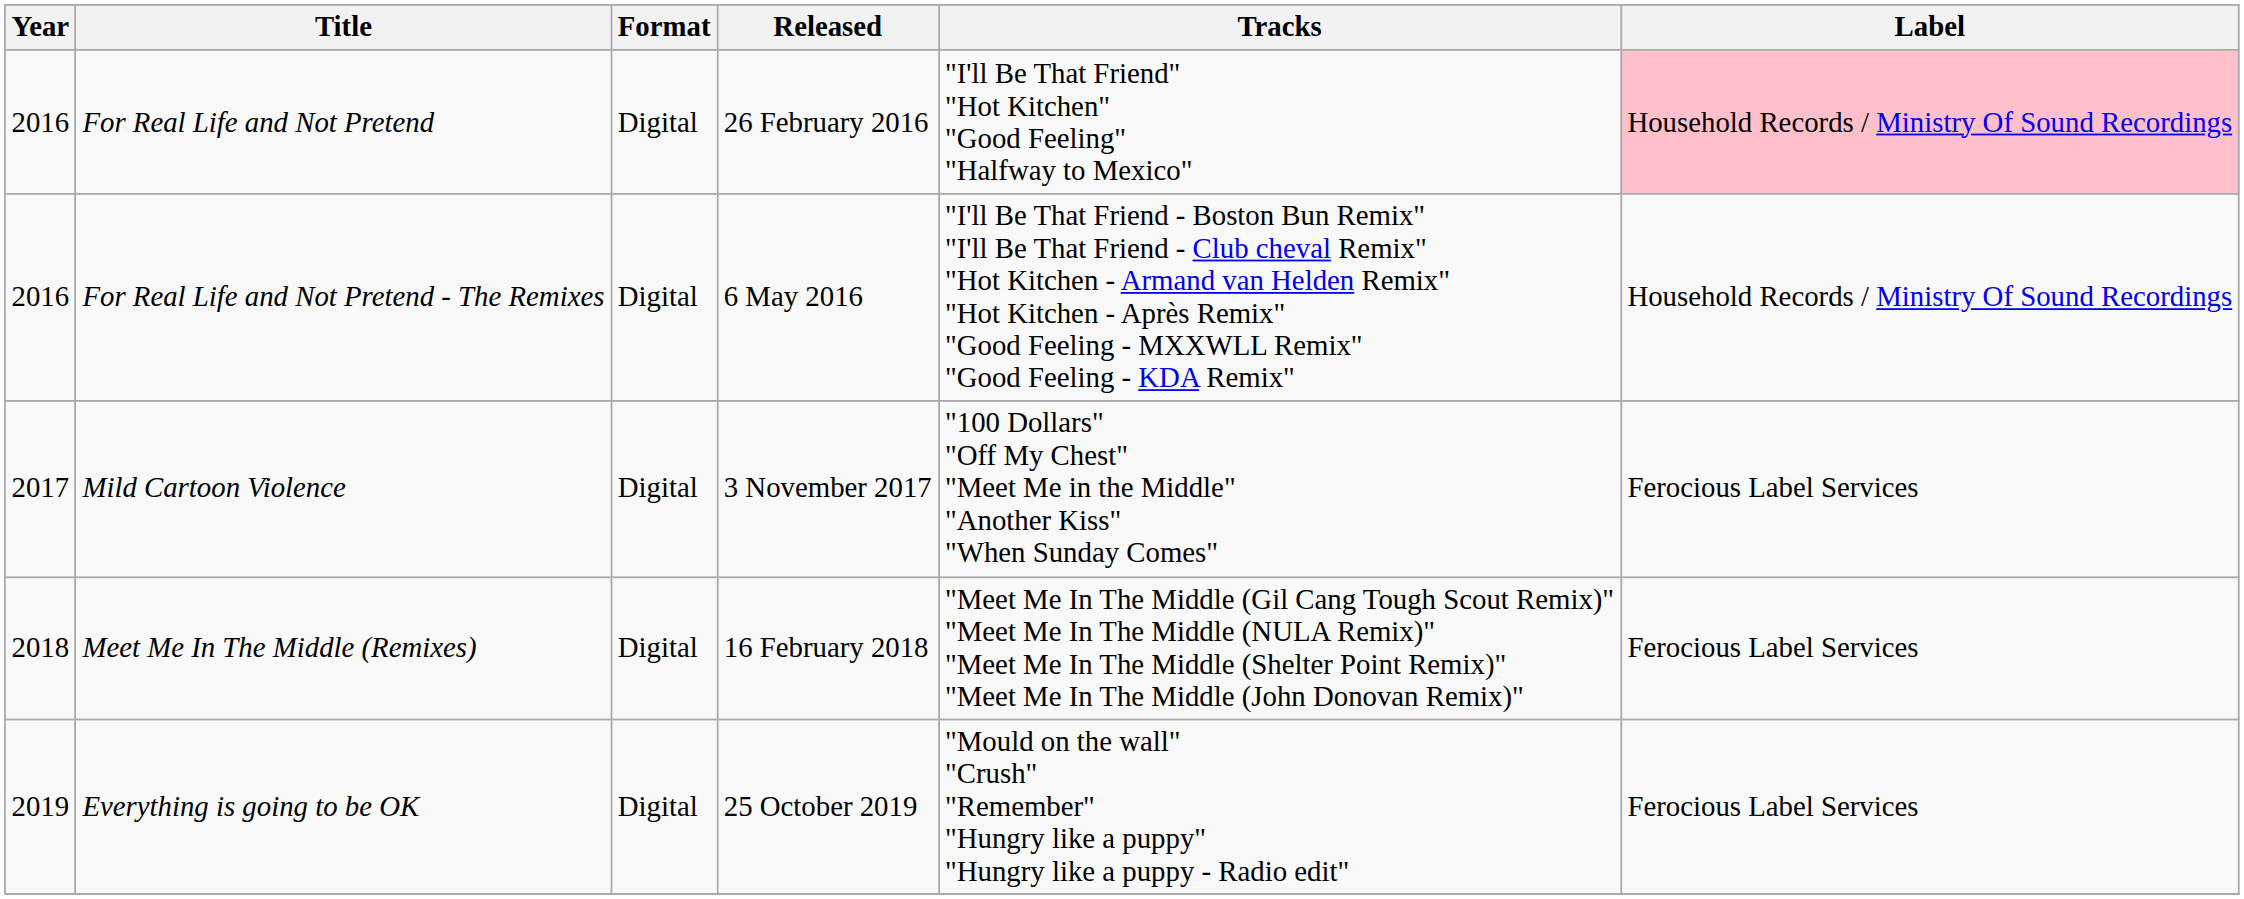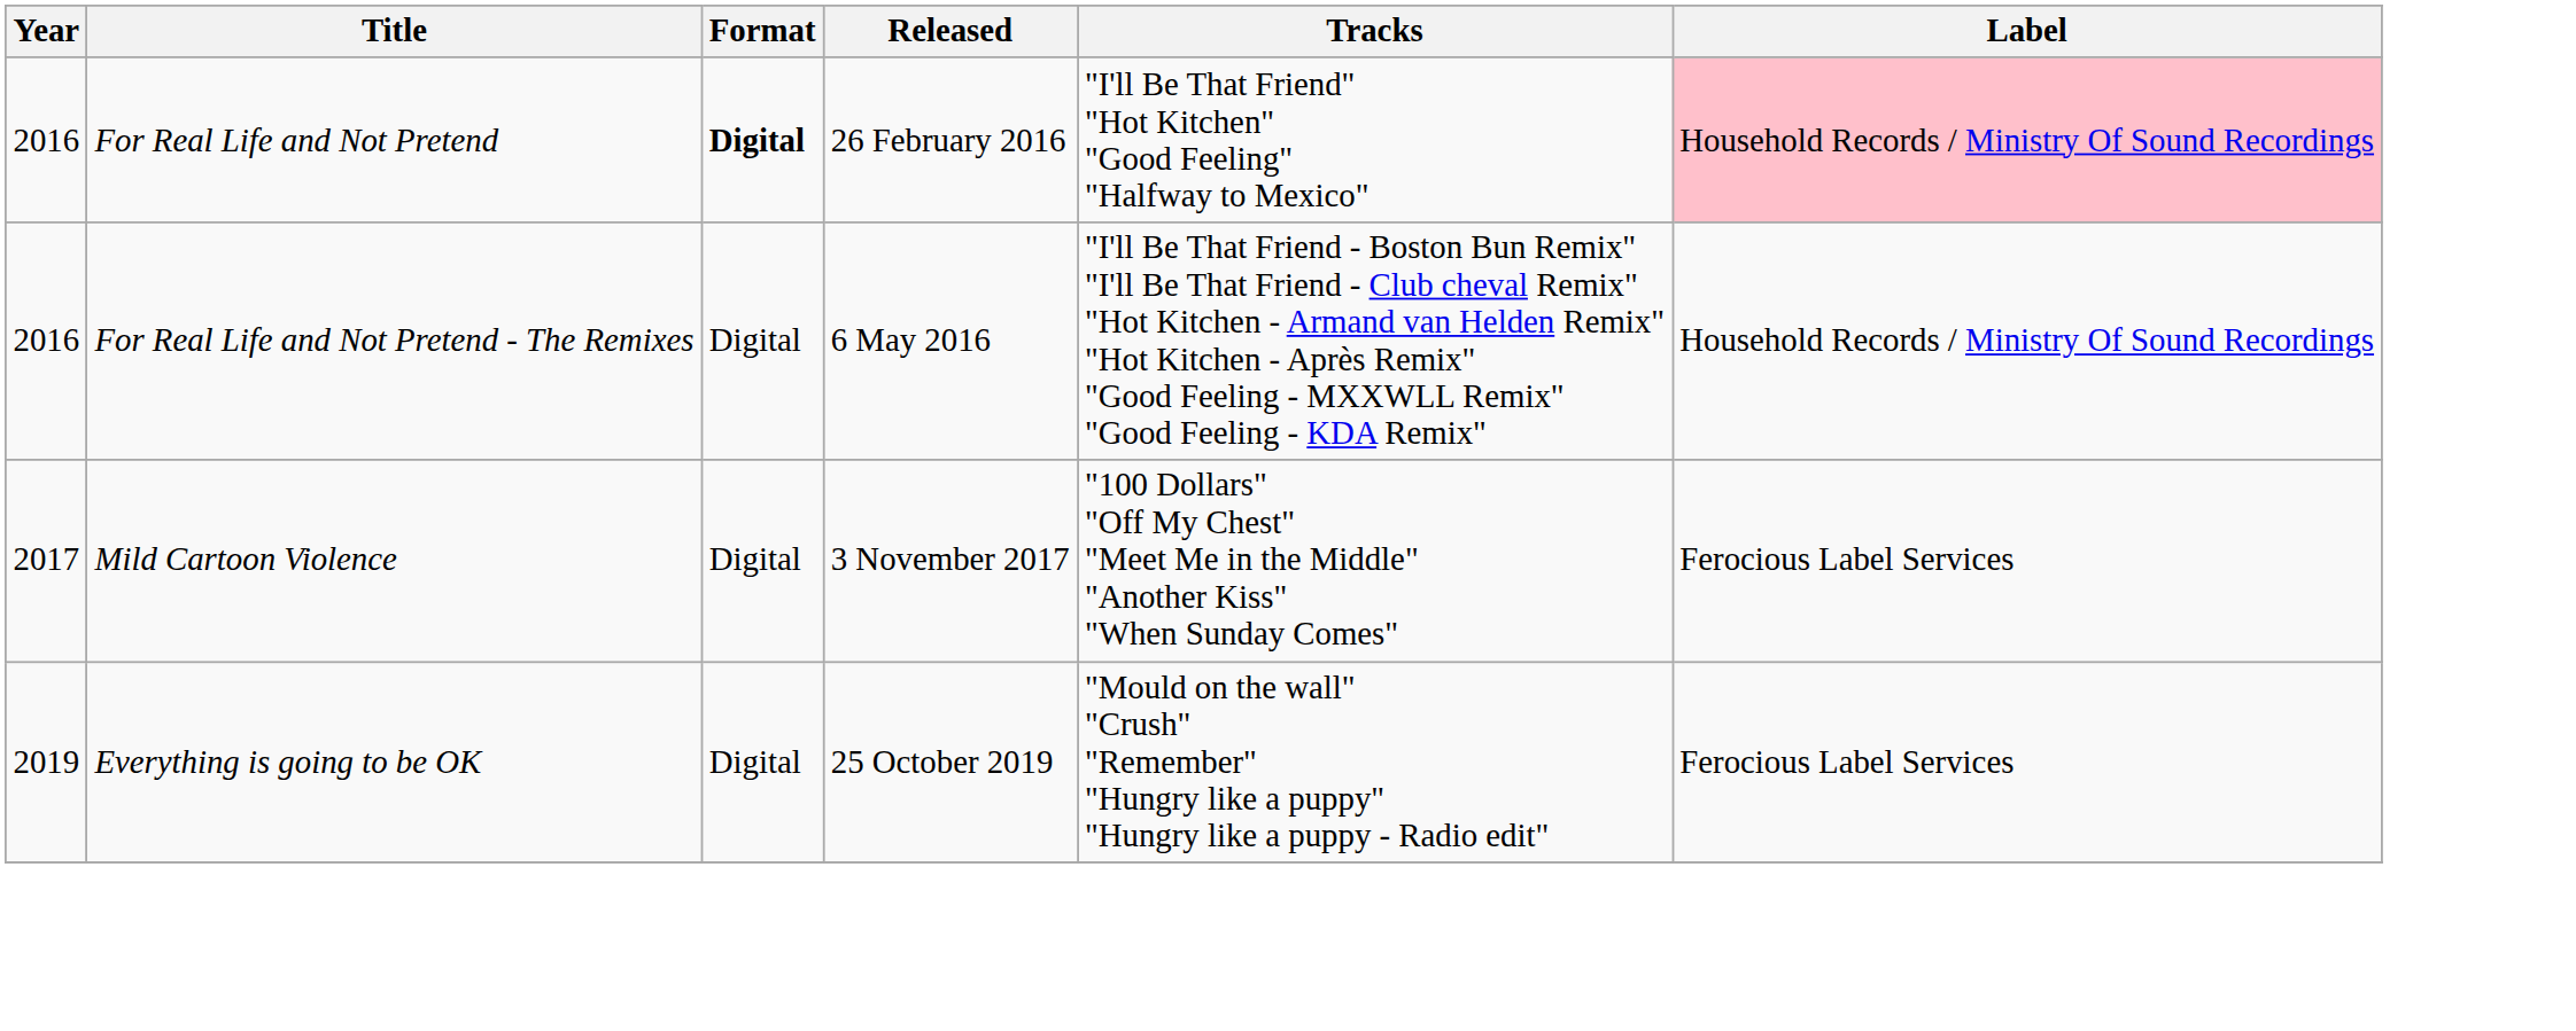For Real Life and Not Pretend | Format: normal -> bold
- row: 2018 | Meet Me In The Middle (Remixes) | Digital | 16 February 2018 | "Meet Me In The Middle (Gil Cang Tough Scout Remix)" "Meet Me In The Middle (NULA Remix)" "Meet Me In The Middle (Shelter Point Remix)" "Meet Me In The Middle (John Donovan Remix)" | Ferocious Label Services
